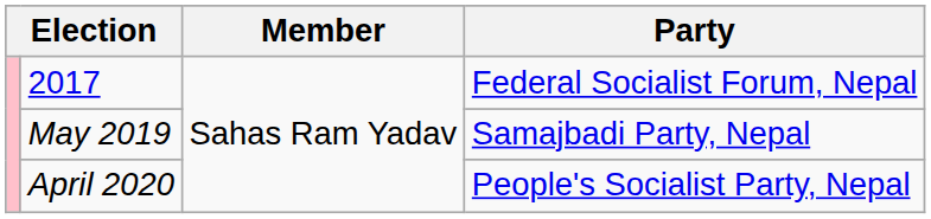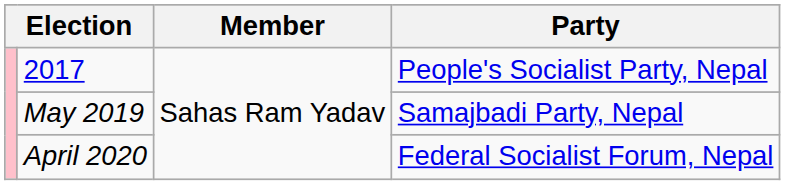2017 | Party: Federal Socialist Forum, Nepal -> People's Socialist Party, Nepal
April 2020 | Party: People's Socialist Party, Nepal -> Federal Socialist Forum, Nepal
